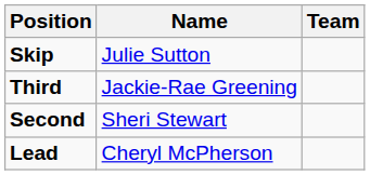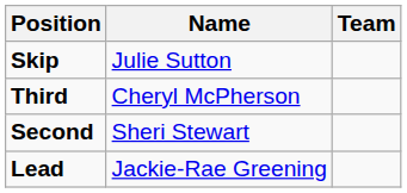Third | Name: Jackie-Rae Greening -> Cheryl McPherson
Lead | Name: Cheryl McPherson -> Jackie-Rae Greening
